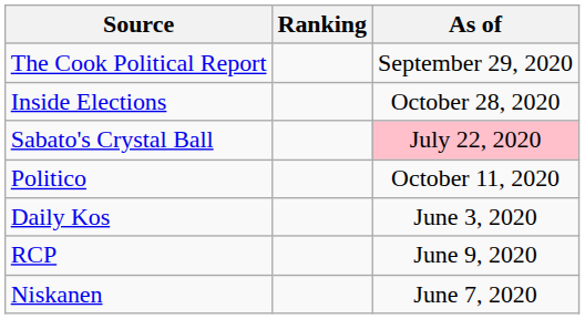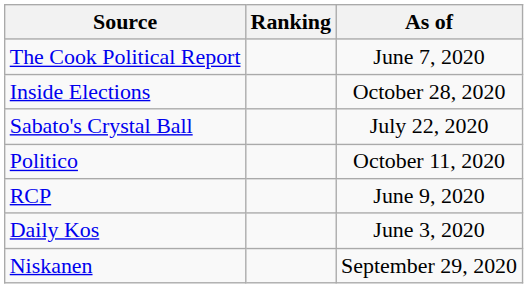The Cook Political Report | As of: September 29, 2020 -> June 7, 2020
Sabato's Crystal Ball | As of: pink background -> no background
rows swapped: Daily Kos <-> RCP
Niskanen | As of: June 7, 2020 -> September 29, 2020
